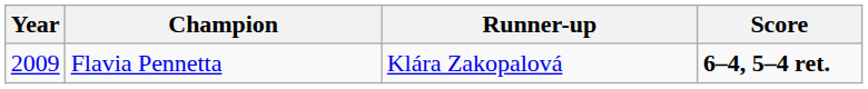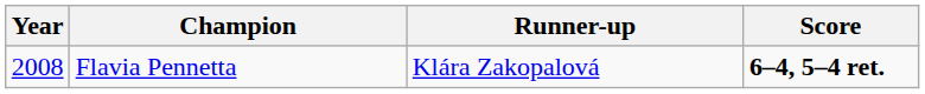Flavia Pennetta | Year: 2009 -> 2008
